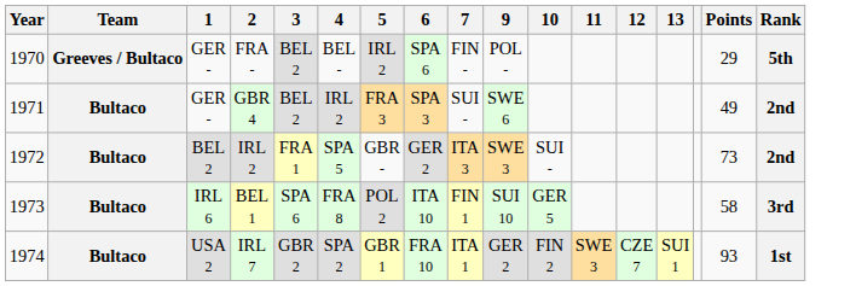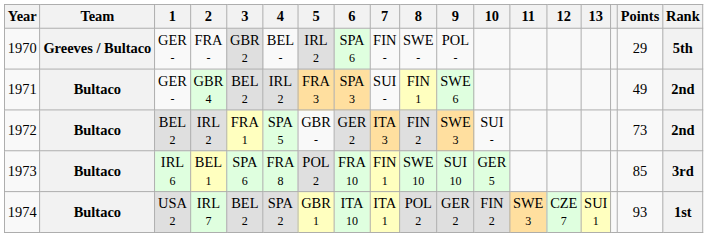+ column: 8 | SWE - | FIN 1 | FIN 2 | SWE 10 | POL 2
FRA - | 3: BEL 2 -> GBR 2
BEL 1 | 6: ITA 10 -> FRA 10
BEL 1 | Points: 58 -> 85
IRL 7 | 3: GBR 2 -> BEL 2
IRL 7 | 6: FRA 10 -> ITA 10
